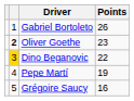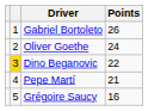Oliver Goethe | column 2: bold -> normal
Oliver Goethe | Points: 23 -> 24
Pepe Martí | Points: 19 -> 21
